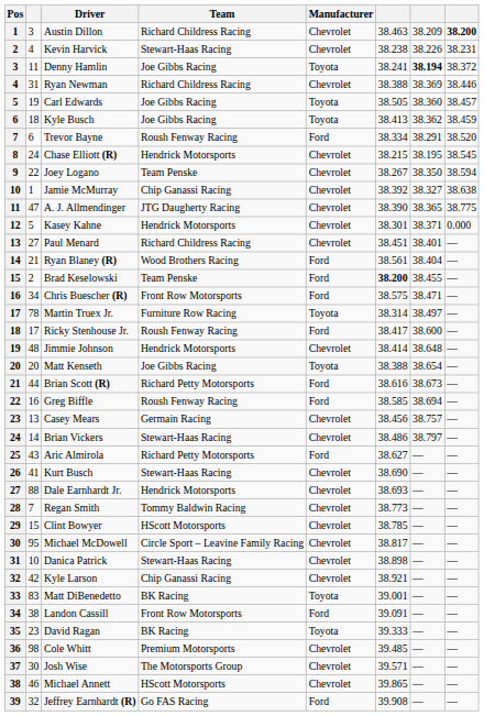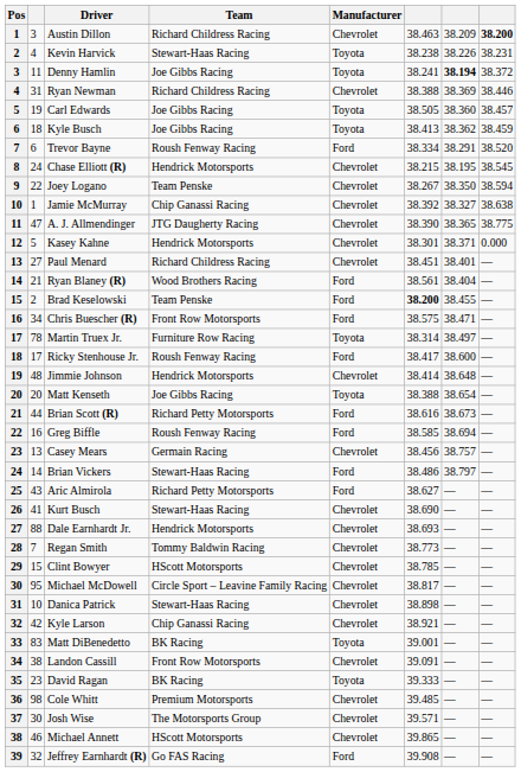Kevin Harvick | Manufacturer: Chevrolet -> Toyota
Brian Vickers | Manufacturer: Chevrolet -> Ford
Landon Cassill | Manufacturer: Ford -> Chevrolet
